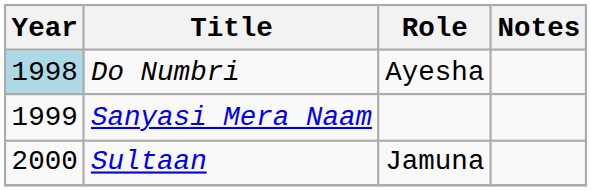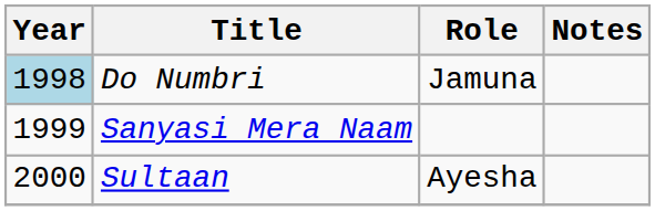Do Numbri | Role: Ayesha -> Jamuna
Sultaan | Role: Jamuna -> Ayesha
